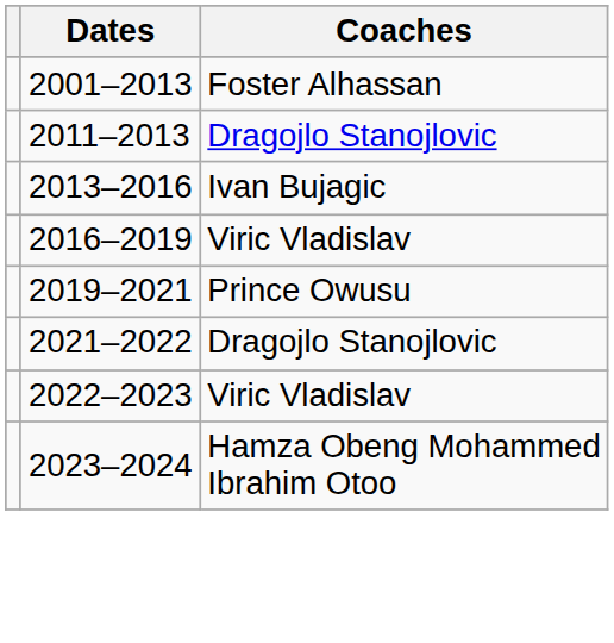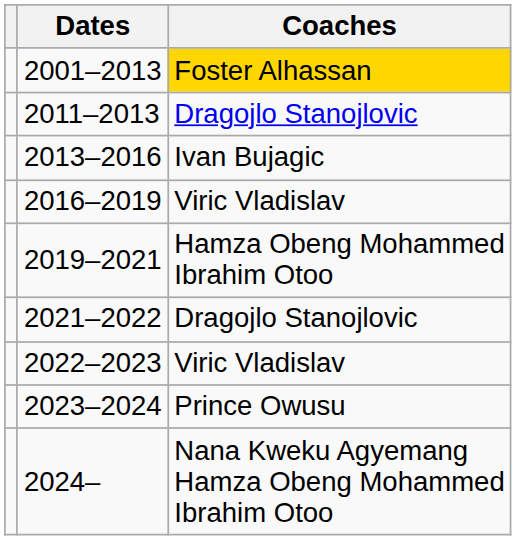2001–2013 | Coaches: no background -> gold background
2019–2021 | Coaches: Prince Owusu -> Hamza Obeng Mohammed Ibrahim Otoo
2023–2024 | Coaches: Hamza Obeng Mohammed Ibrahim Otoo -> Prince Owusu
+ row: 2024– | Nana Kweku Agyemang Hamza Obeng Mohammed Ibrahim Otoo
